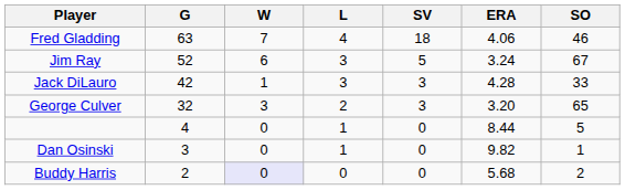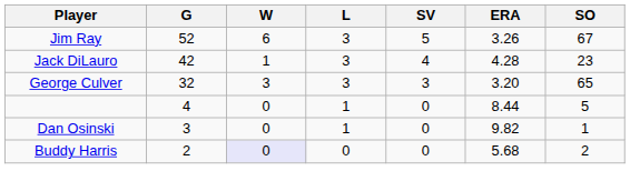- row: Fred Gladding | 63 | 7 | 4 | 18 | 4.06 | 46
Jim Ray | ERA: 3.24 -> 3.26
Jack DiLauro | SV: 3 -> 4
Jack DiLauro | SO: 33 -> 23
George Culver | L: 2 -> 3
